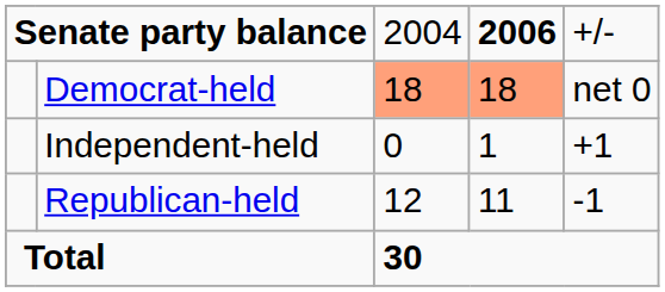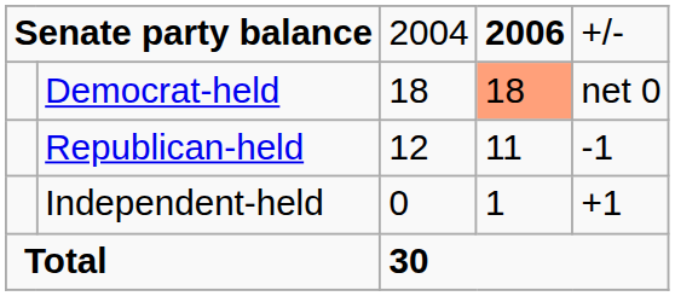Democrat-held | column 3: lightsalmon background -> no background
rows swapped: Republican-held <-> Independent-held
